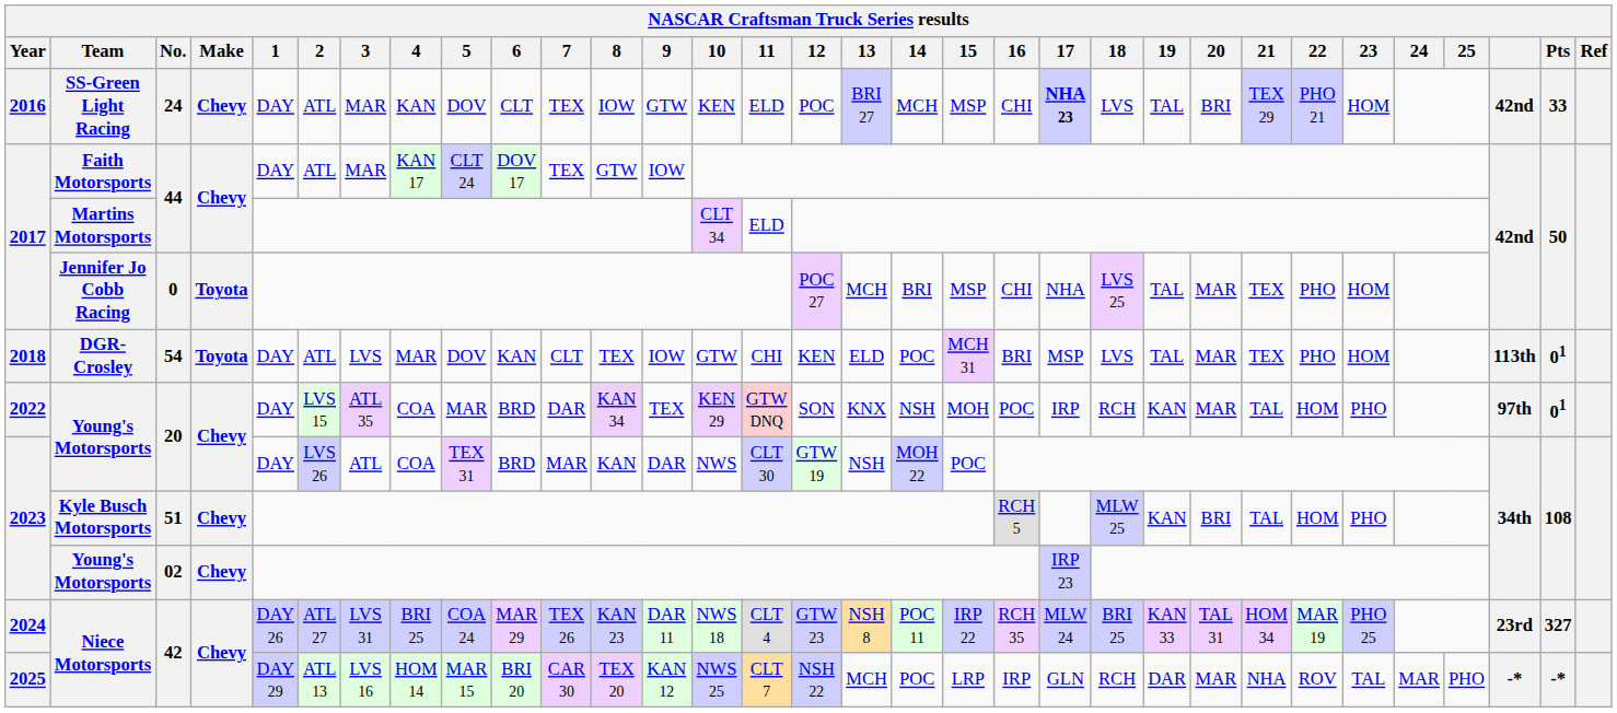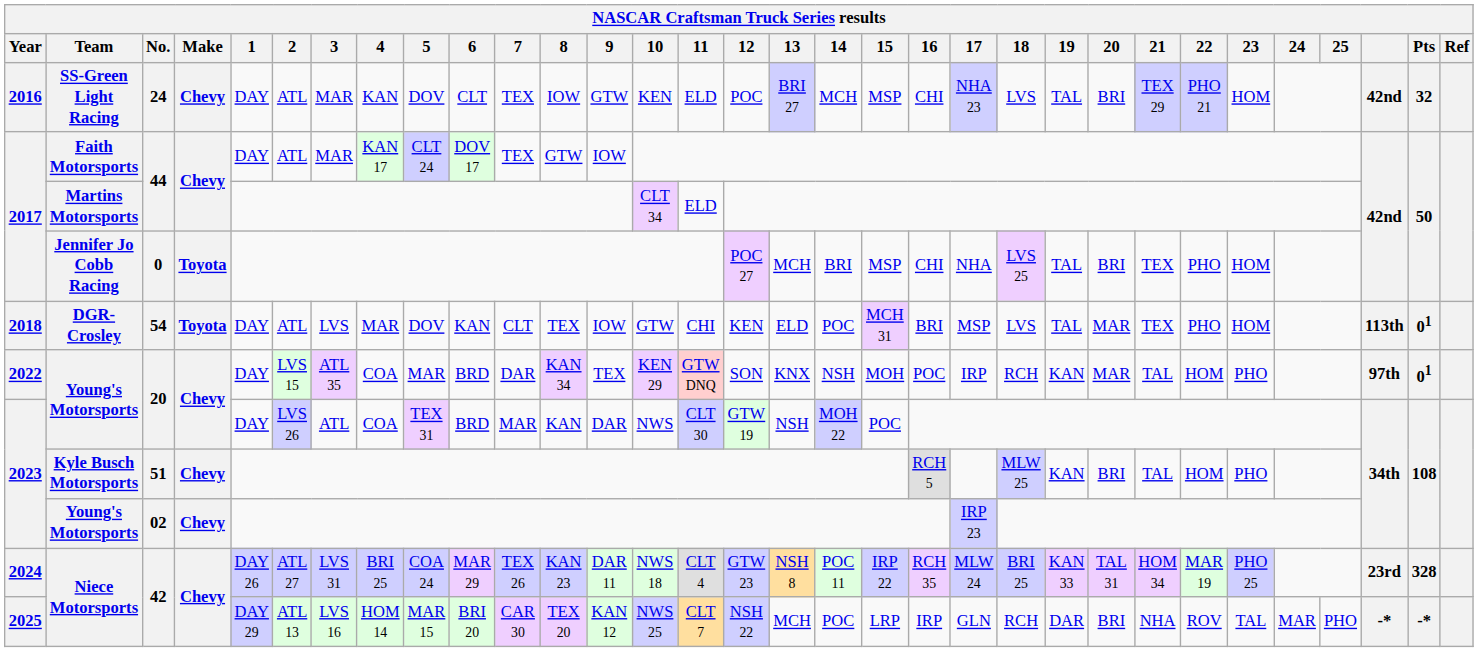SS-Green Light Racing | 17: bold -> normal
SS-Green Light Racing | Pts: 33 -> 32
Jennifer Jo Cobb Racing | 20: MAR -> BRI
2024 / Niece Motorsports | Pts: 327 -> 328
2025 / Niece Motorsports | 20: MAR -> BRI
